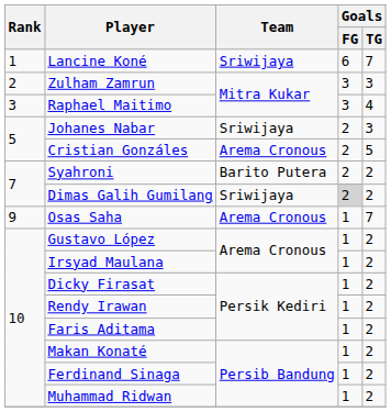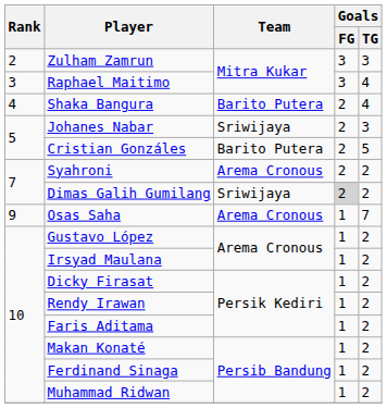- row: 1 | Lancine Koné | Sriwijaya | 6 | 7
+ row: 4 | Shaka Bangura | Barito Putera | 2 | 4
Cristian Gonzáles | Team: Arema Cronous -> Barito Putera
Syahroni | Team: Barito Putera -> Arema Cronous
